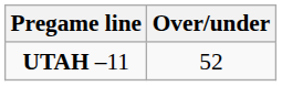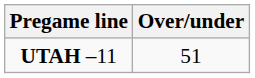UTAH –11 | Over/under: 52 -> 51
